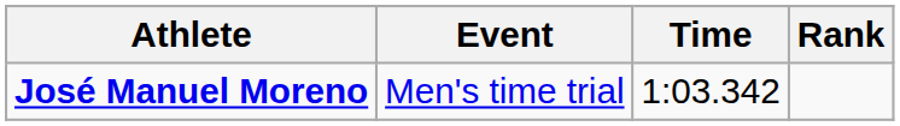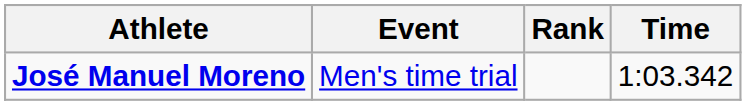columns swapped: Time <-> Rank
